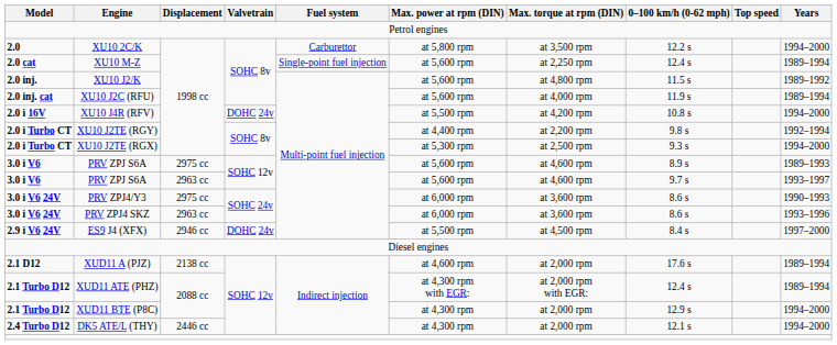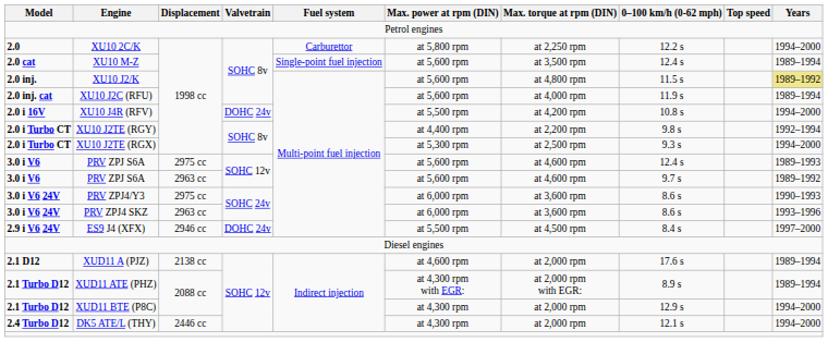XU10 2C/K | Max. torque at rpm (DIN): at 3,500 rpm -> at 2,250 rpm
XU10 M-Z | Max. torque at rpm (DIN): at 2,250 rpm -> at 3,500 rpm
XU10 J2/K | Years: no background -> khaki background
PRV ZPJ S6A / 2975 cc | 0–100 km/h (0-62 mph): 8.9 s -> 12.4 s
PRV ZPJ S6A / 2963 cc | Years: 1993–1997 -> 1989–1992
XUD11 ATE (PHZ) | 0–100 km/h (0-62 mph): 12.4 s -> 8.9 s
